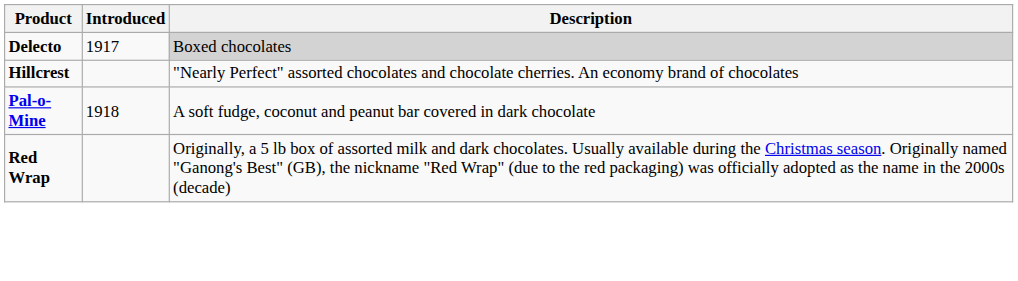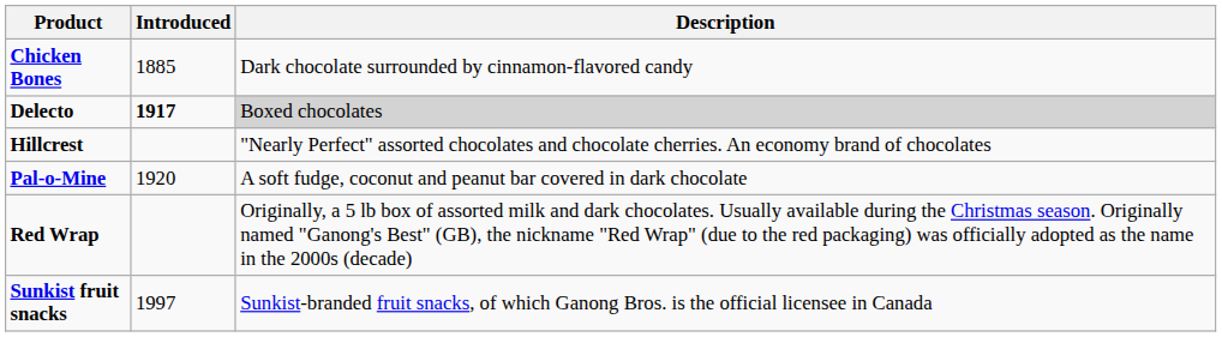+ row: Chicken Bones | 1885 | Dark chocolate surrounded by cinnamon-flavored candy
Delecto | Introduced: normal -> bold
Pal-o-Mine | Introduced: 1918 -> 1920
+ row: Sunkist fruit snacks | 1997 | Sunkist-branded fruit snacks, of which Ganong Bros. is the official licensee in Canada
